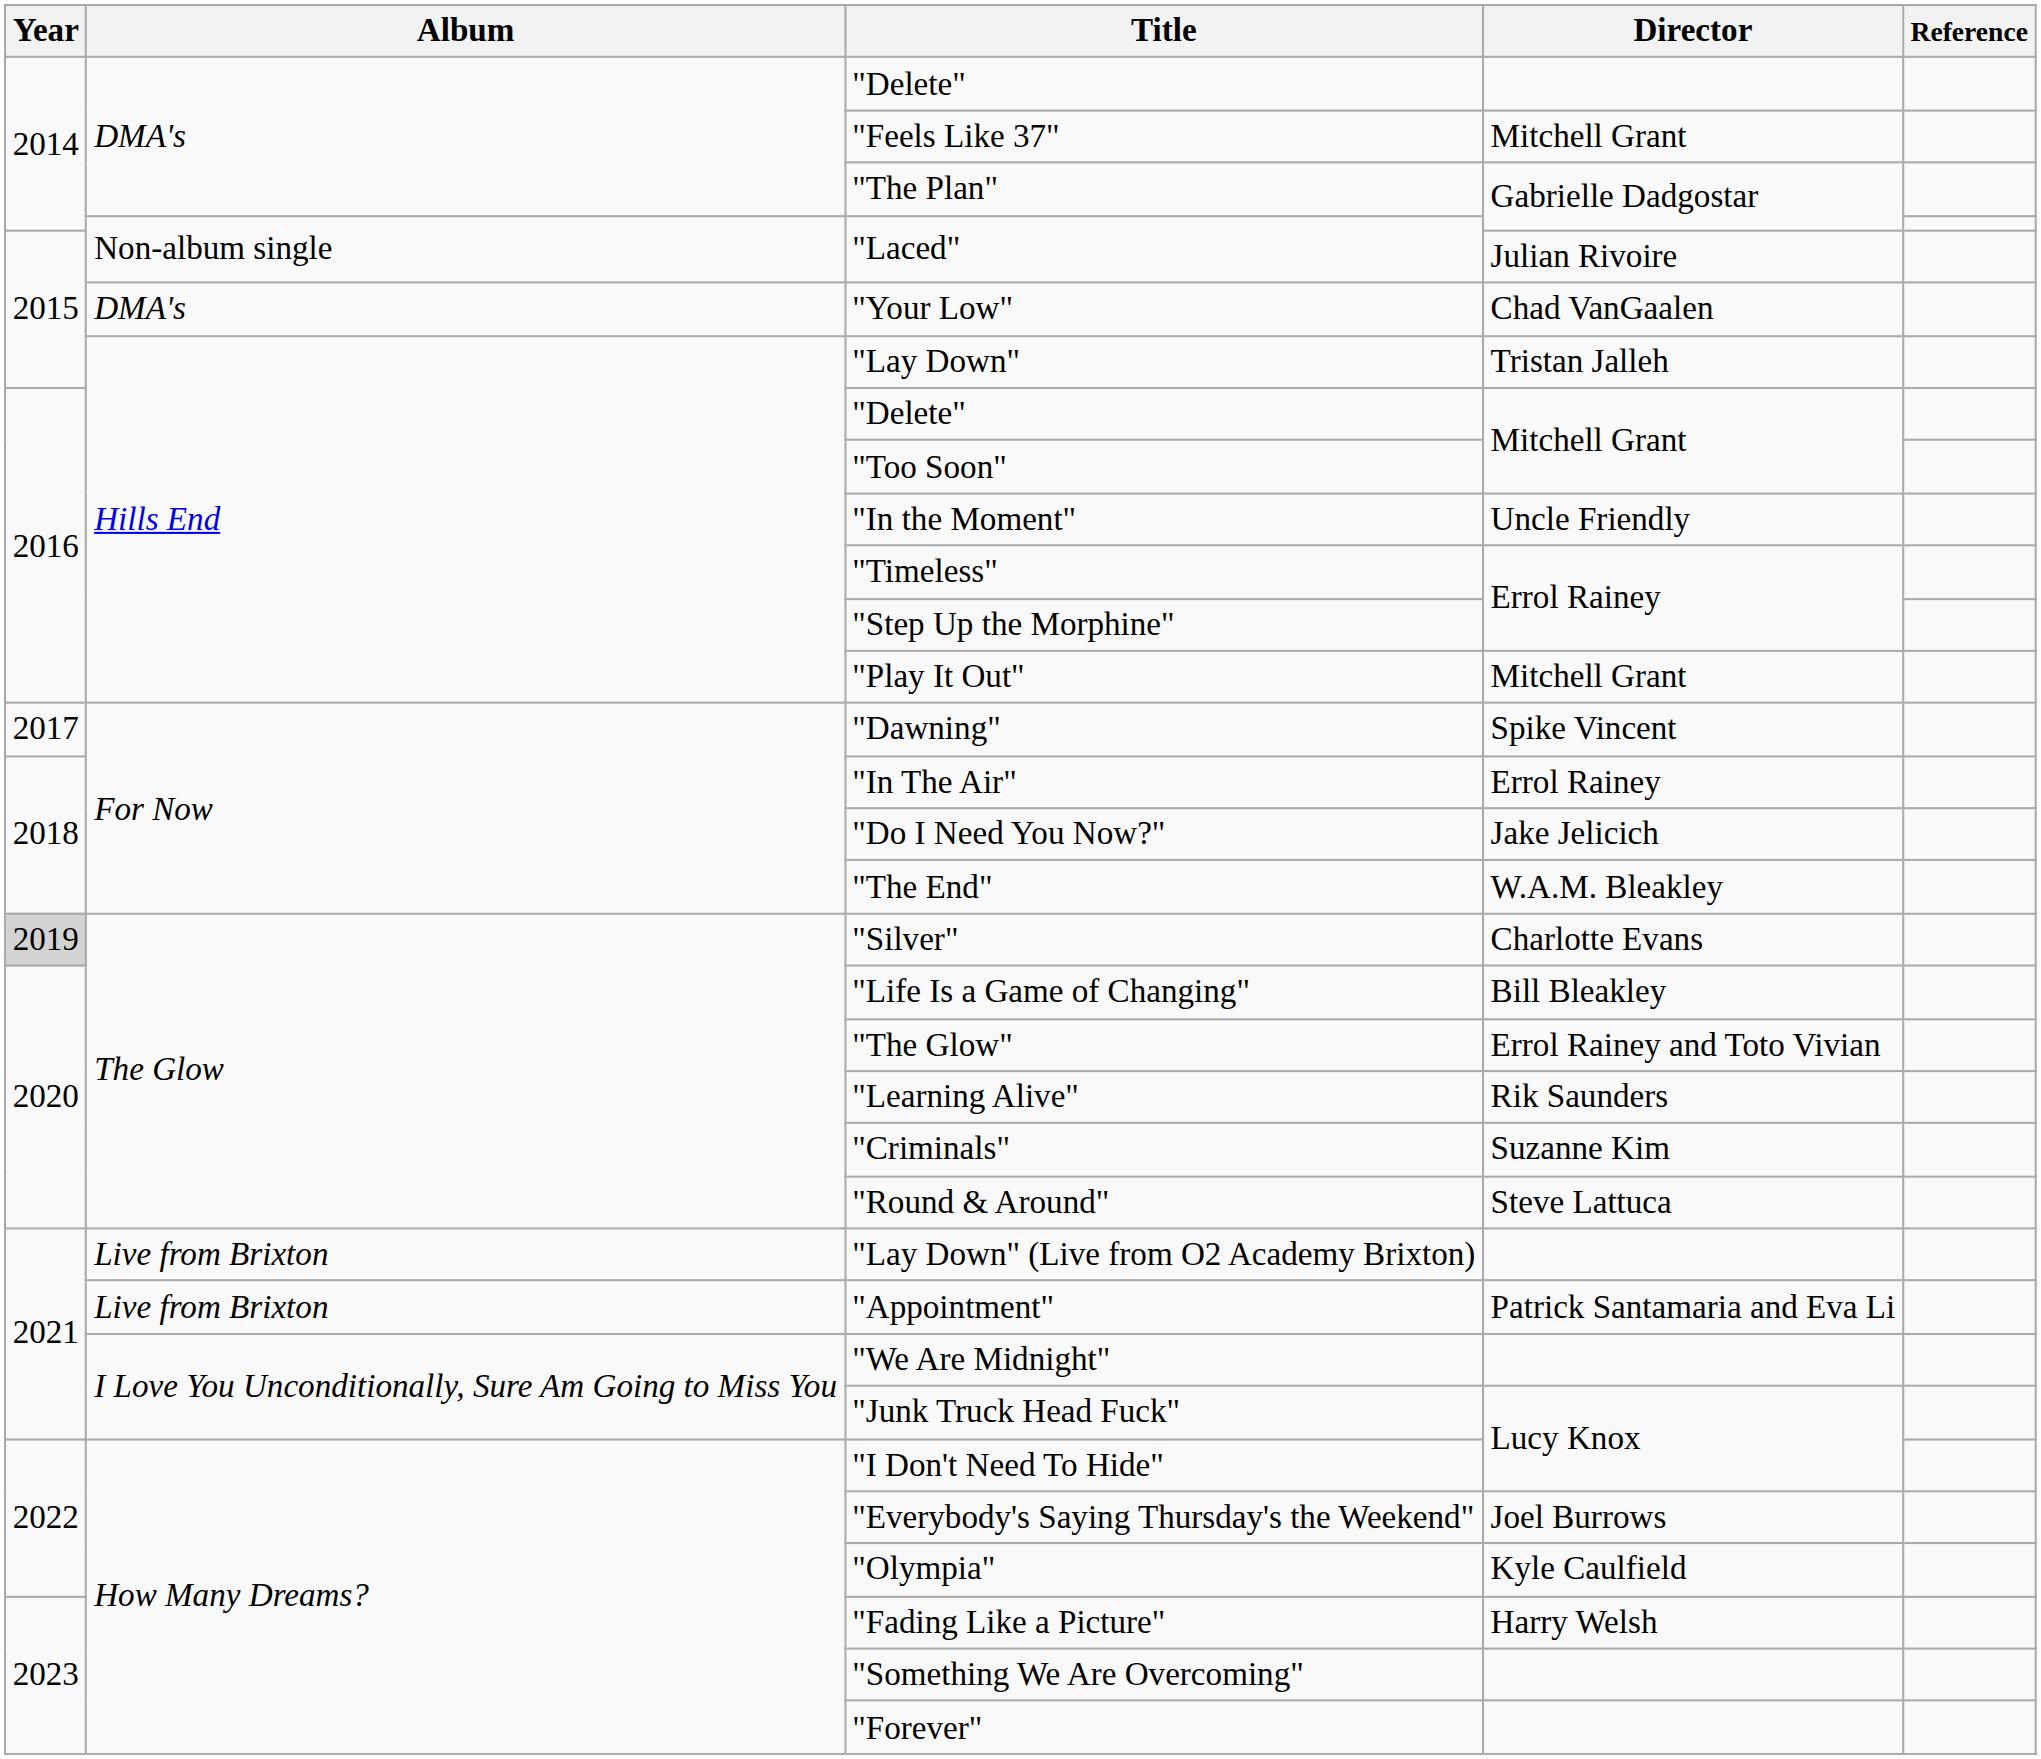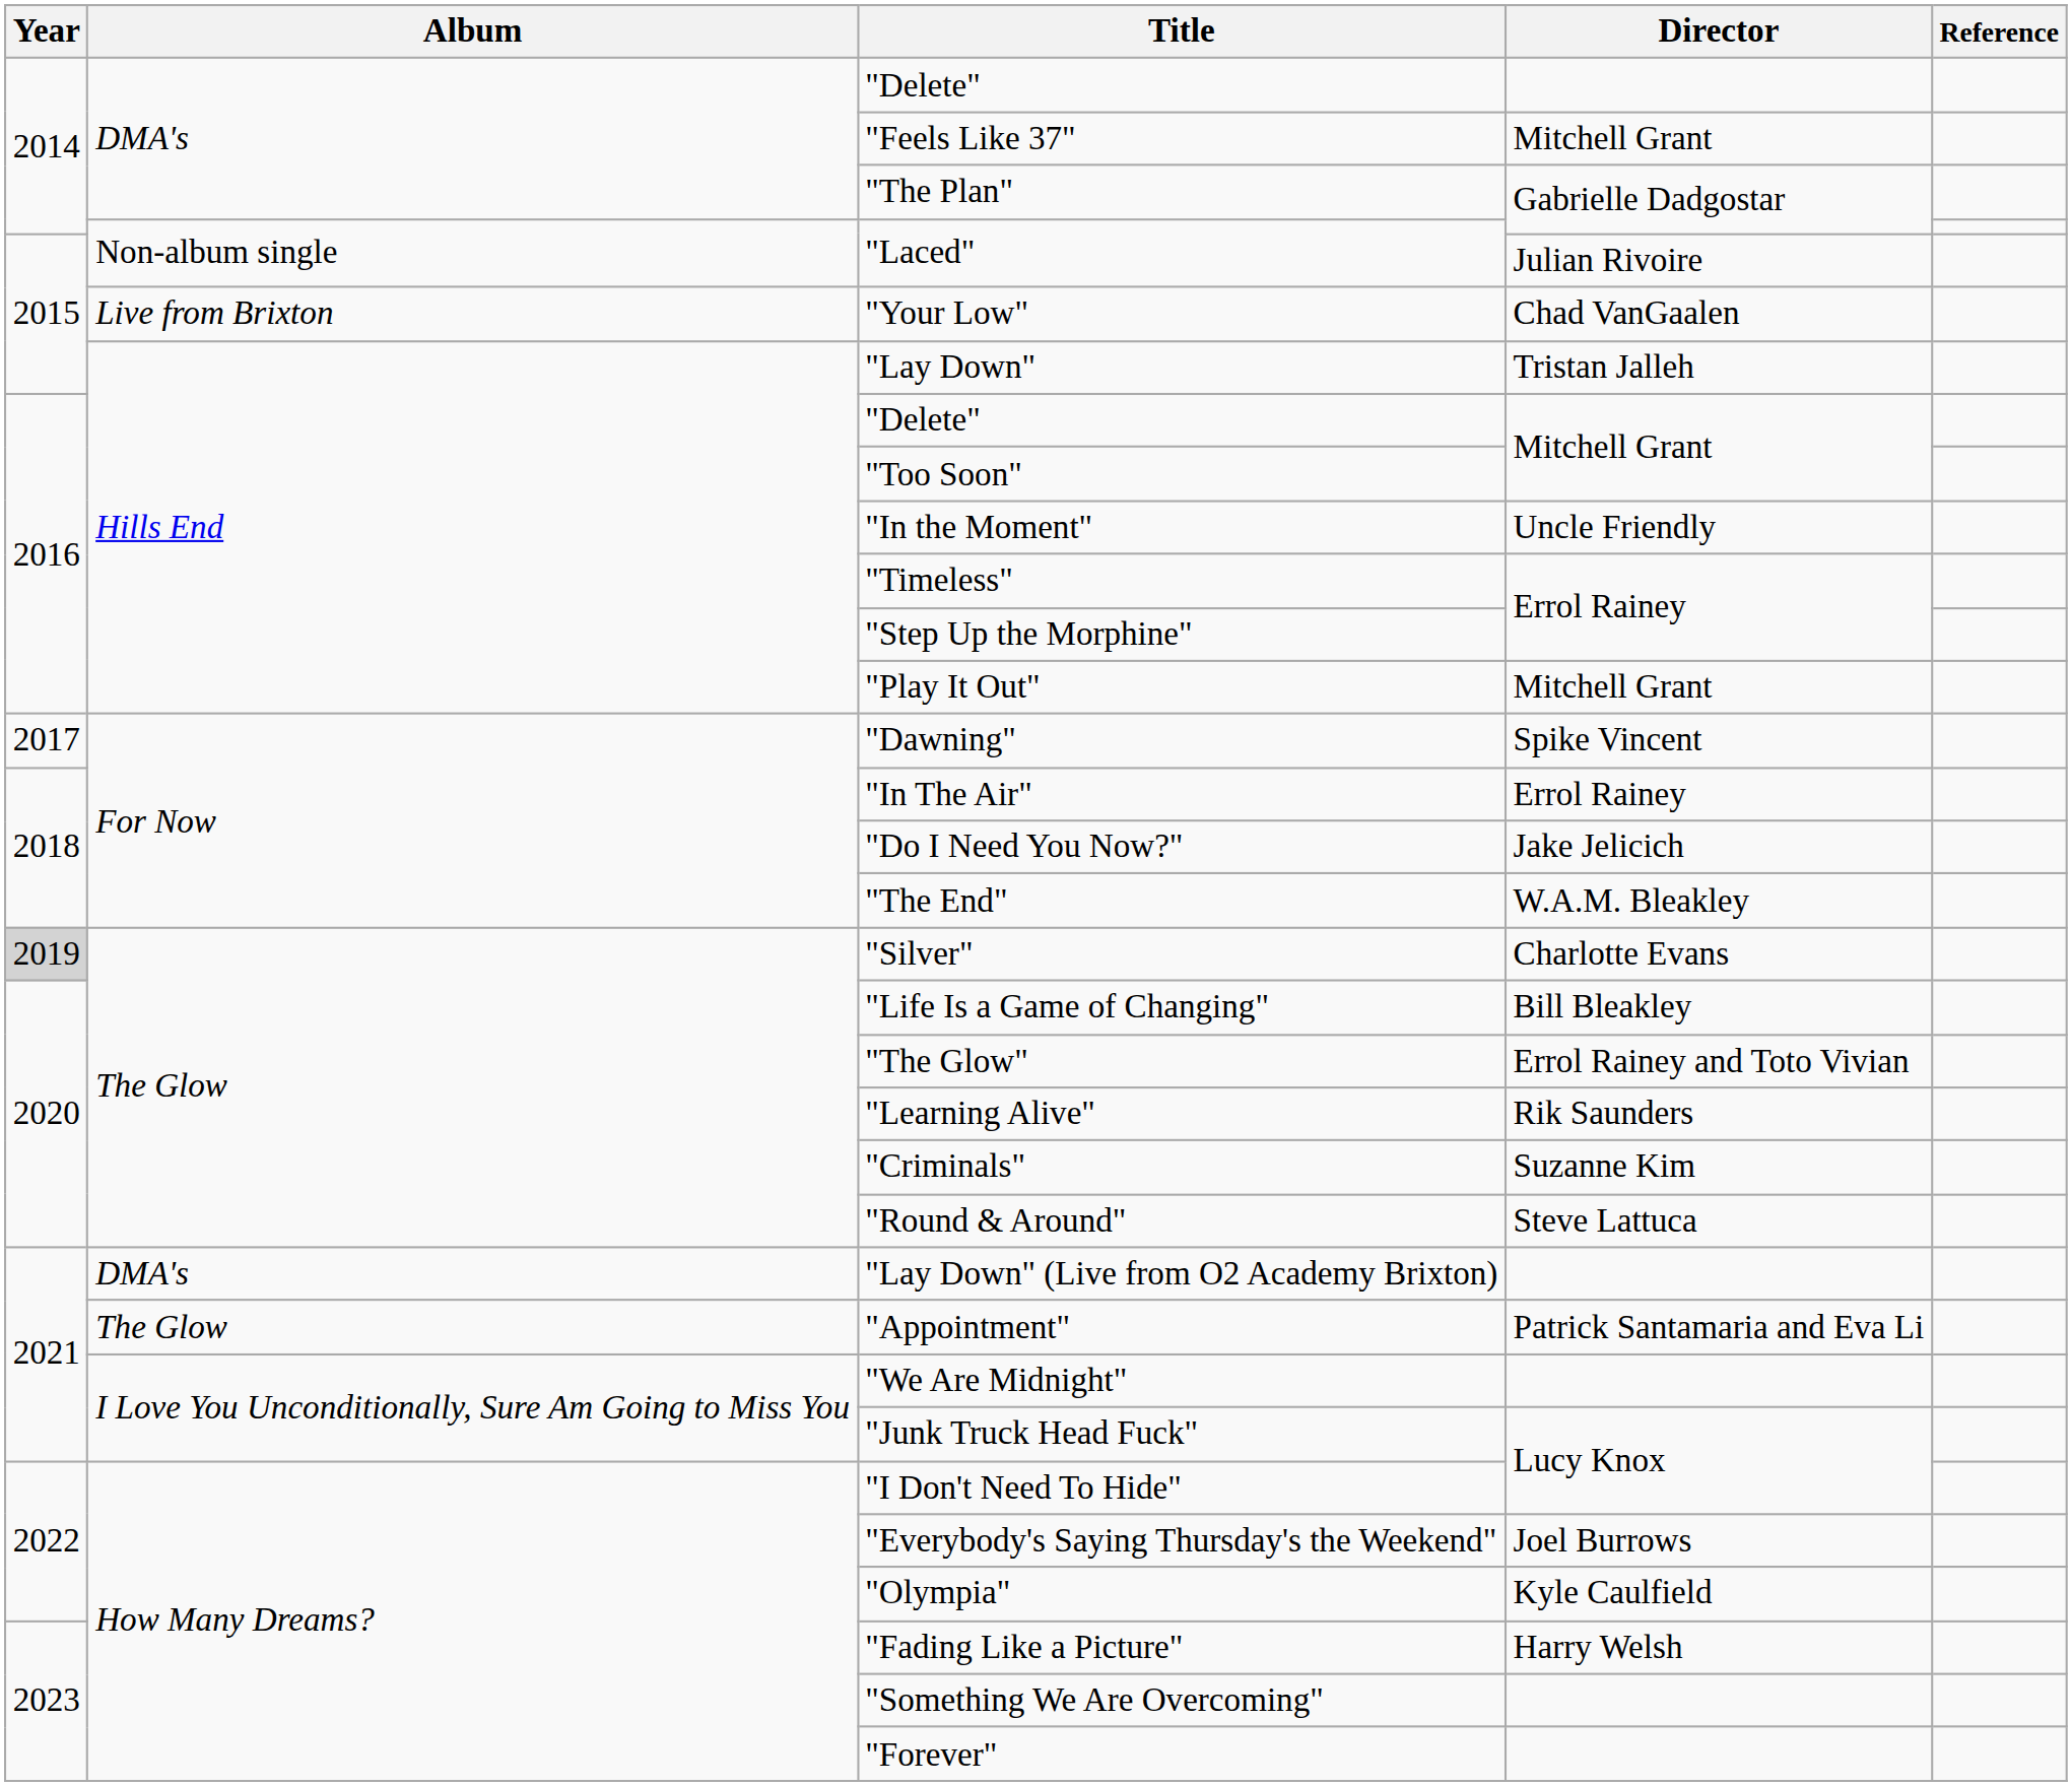"Your Low" | Album: DMA's -> Live from Brixton
"Lay Down" (Live from O2 Academy Brixton) | Album: Live from Brixton -> DMA's
"Appointment" | Album: Live from Brixton -> The Glow
